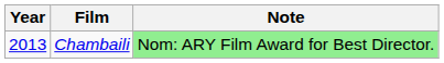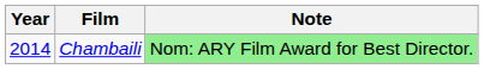Chambaili | Year: 2013 -> 2014
